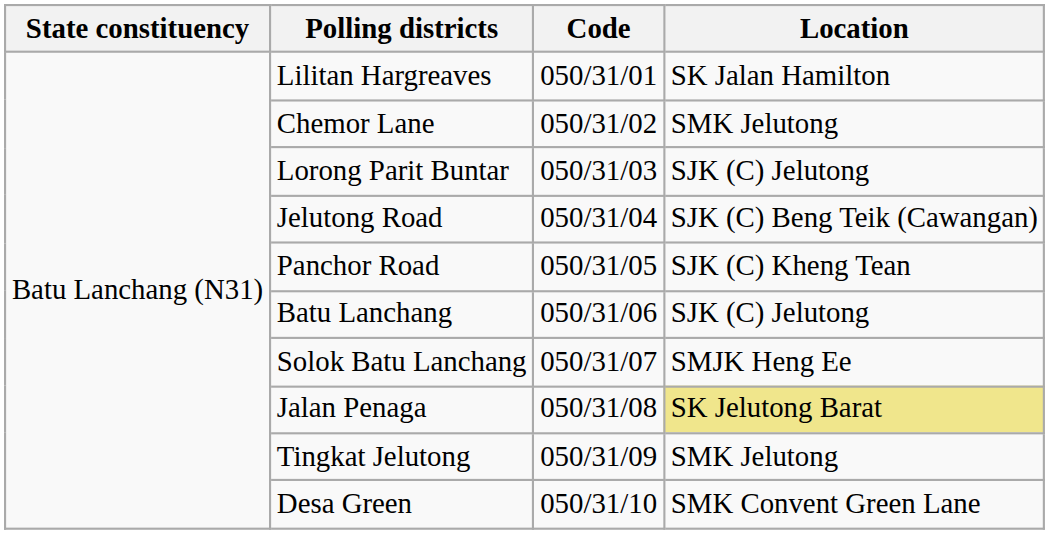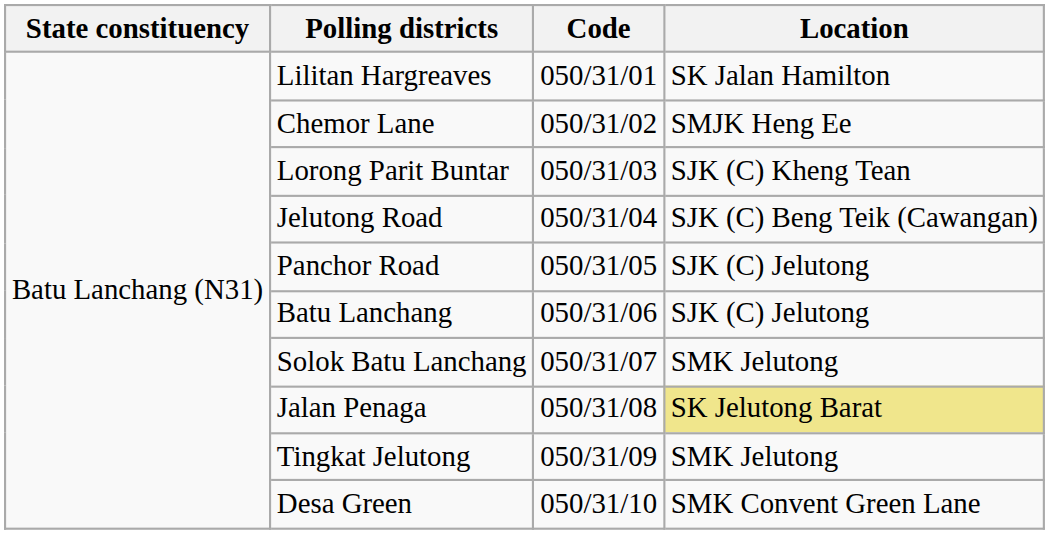Chemor Lane | Location: SMK Jelutong -> SMJK Heng Ee
Lorong Parit Buntar | Location: SJK (C) Jelutong -> SJK (C) Kheng Tean
Panchor Road | Location: SJK (C) Kheng Tean -> SJK (C) Jelutong
Solok Batu Lanchang | Location: SMJK Heng Ee -> SMK Jelutong
